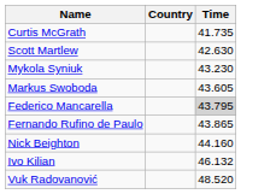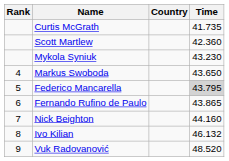+ column: Rank | 4 | 5 | 6 | 7 | 8 | 9
Scott Martlew | Time: 42.630 -> 42.360
Markus Swoboda | Time: 43.605 -> 43.650
